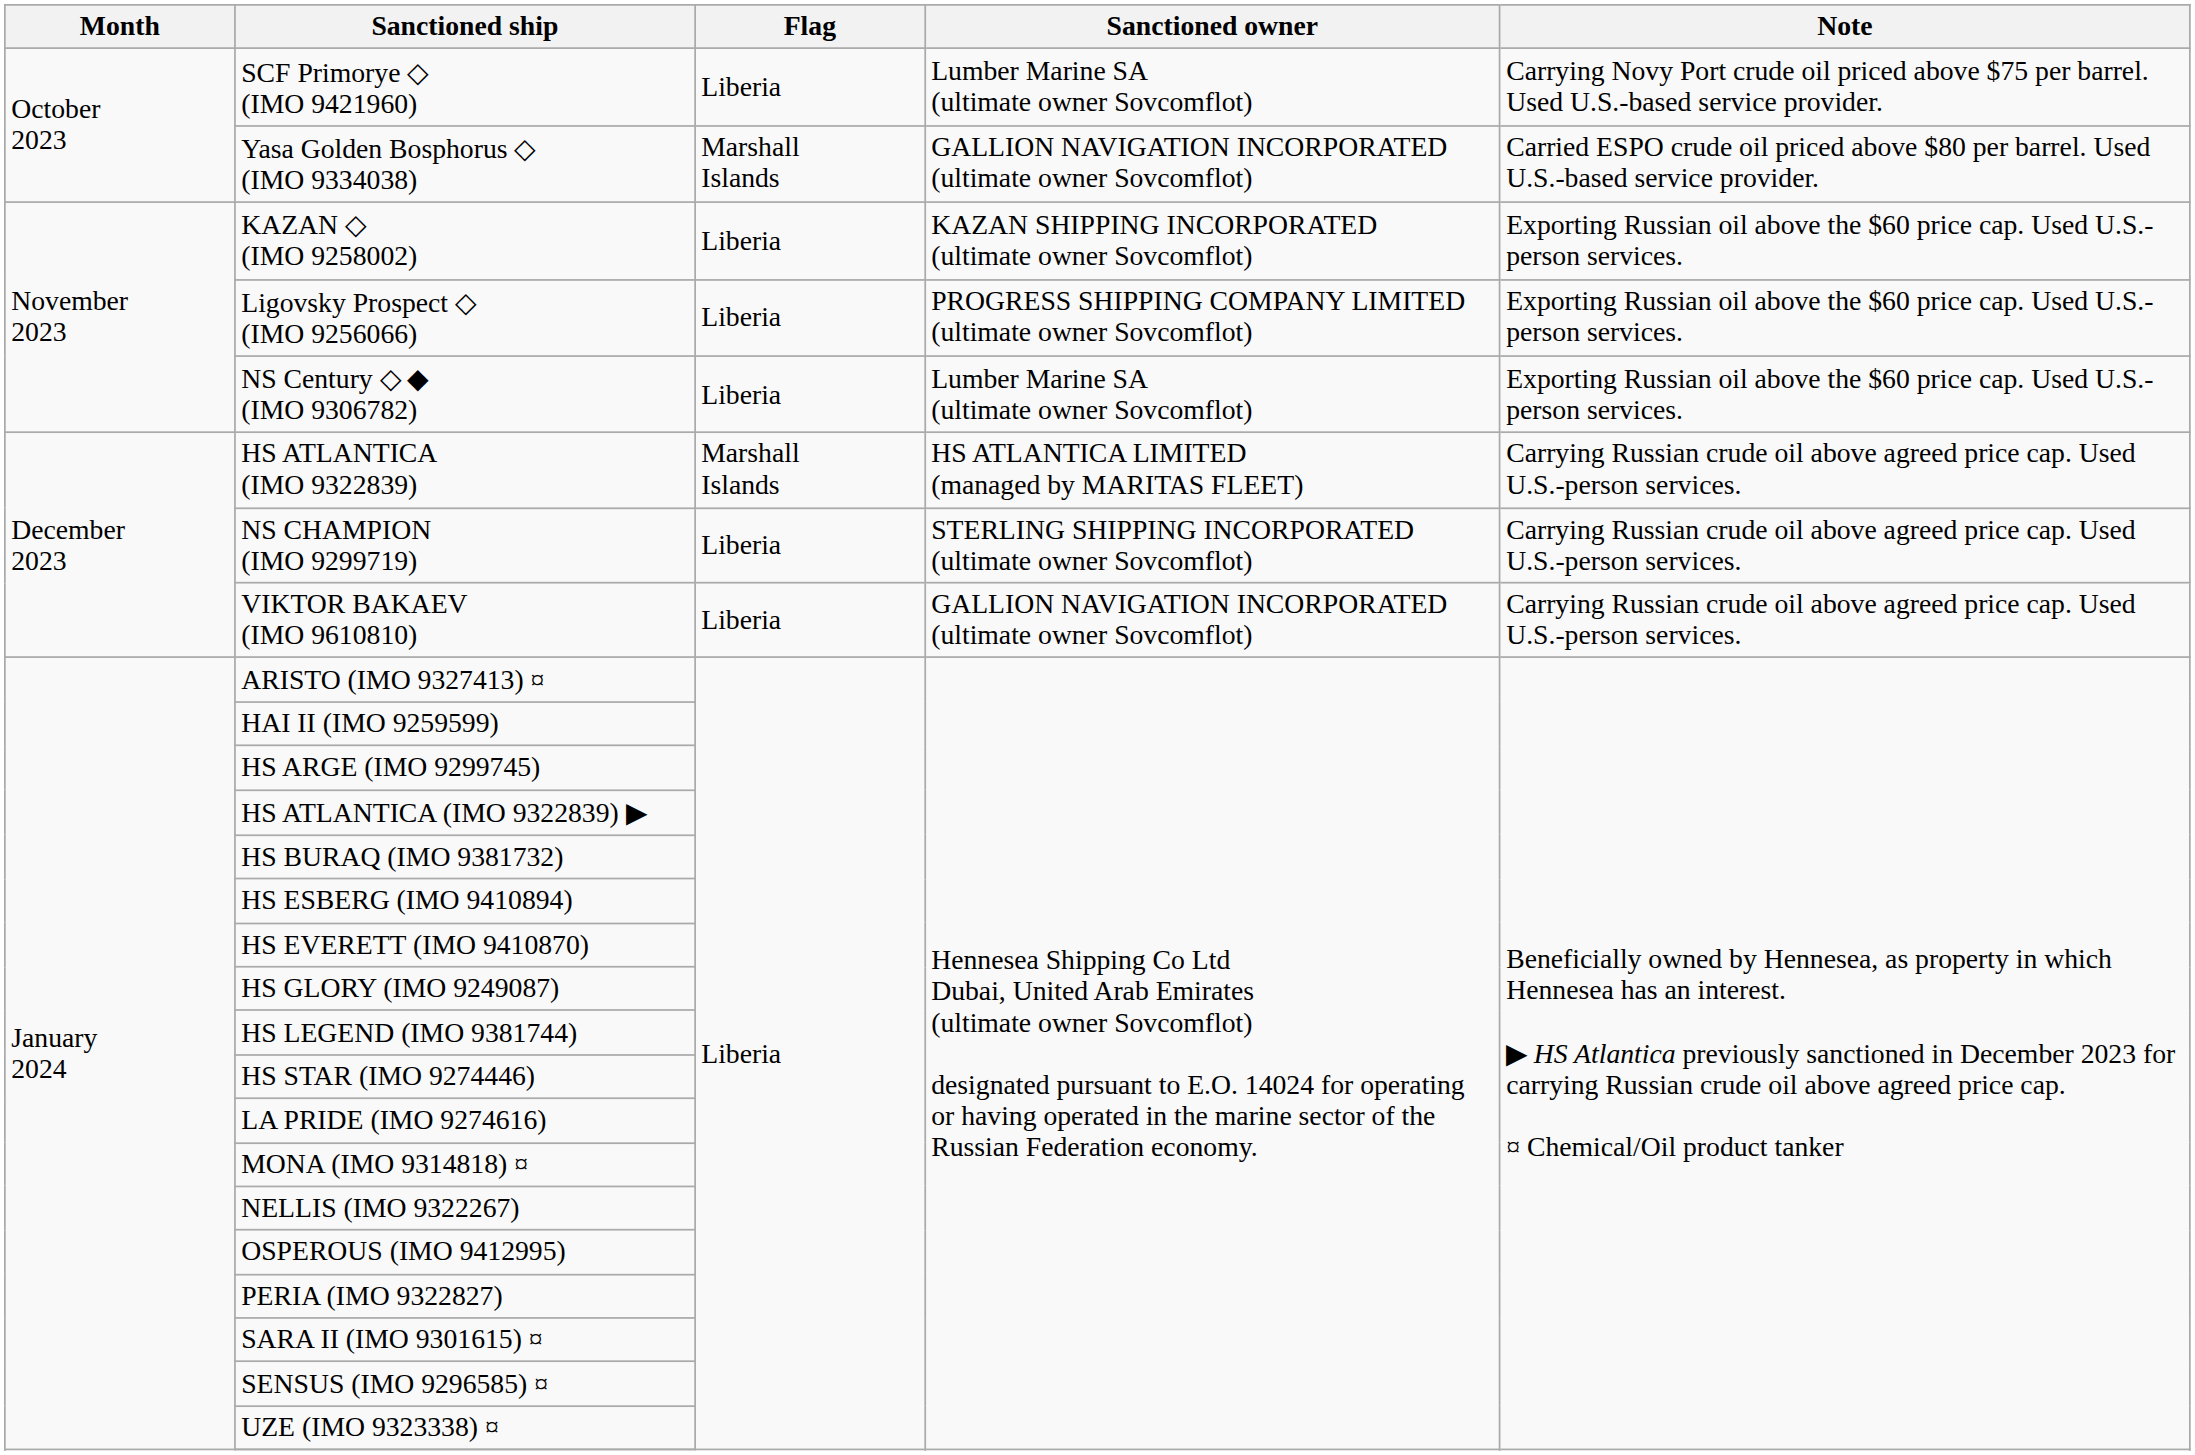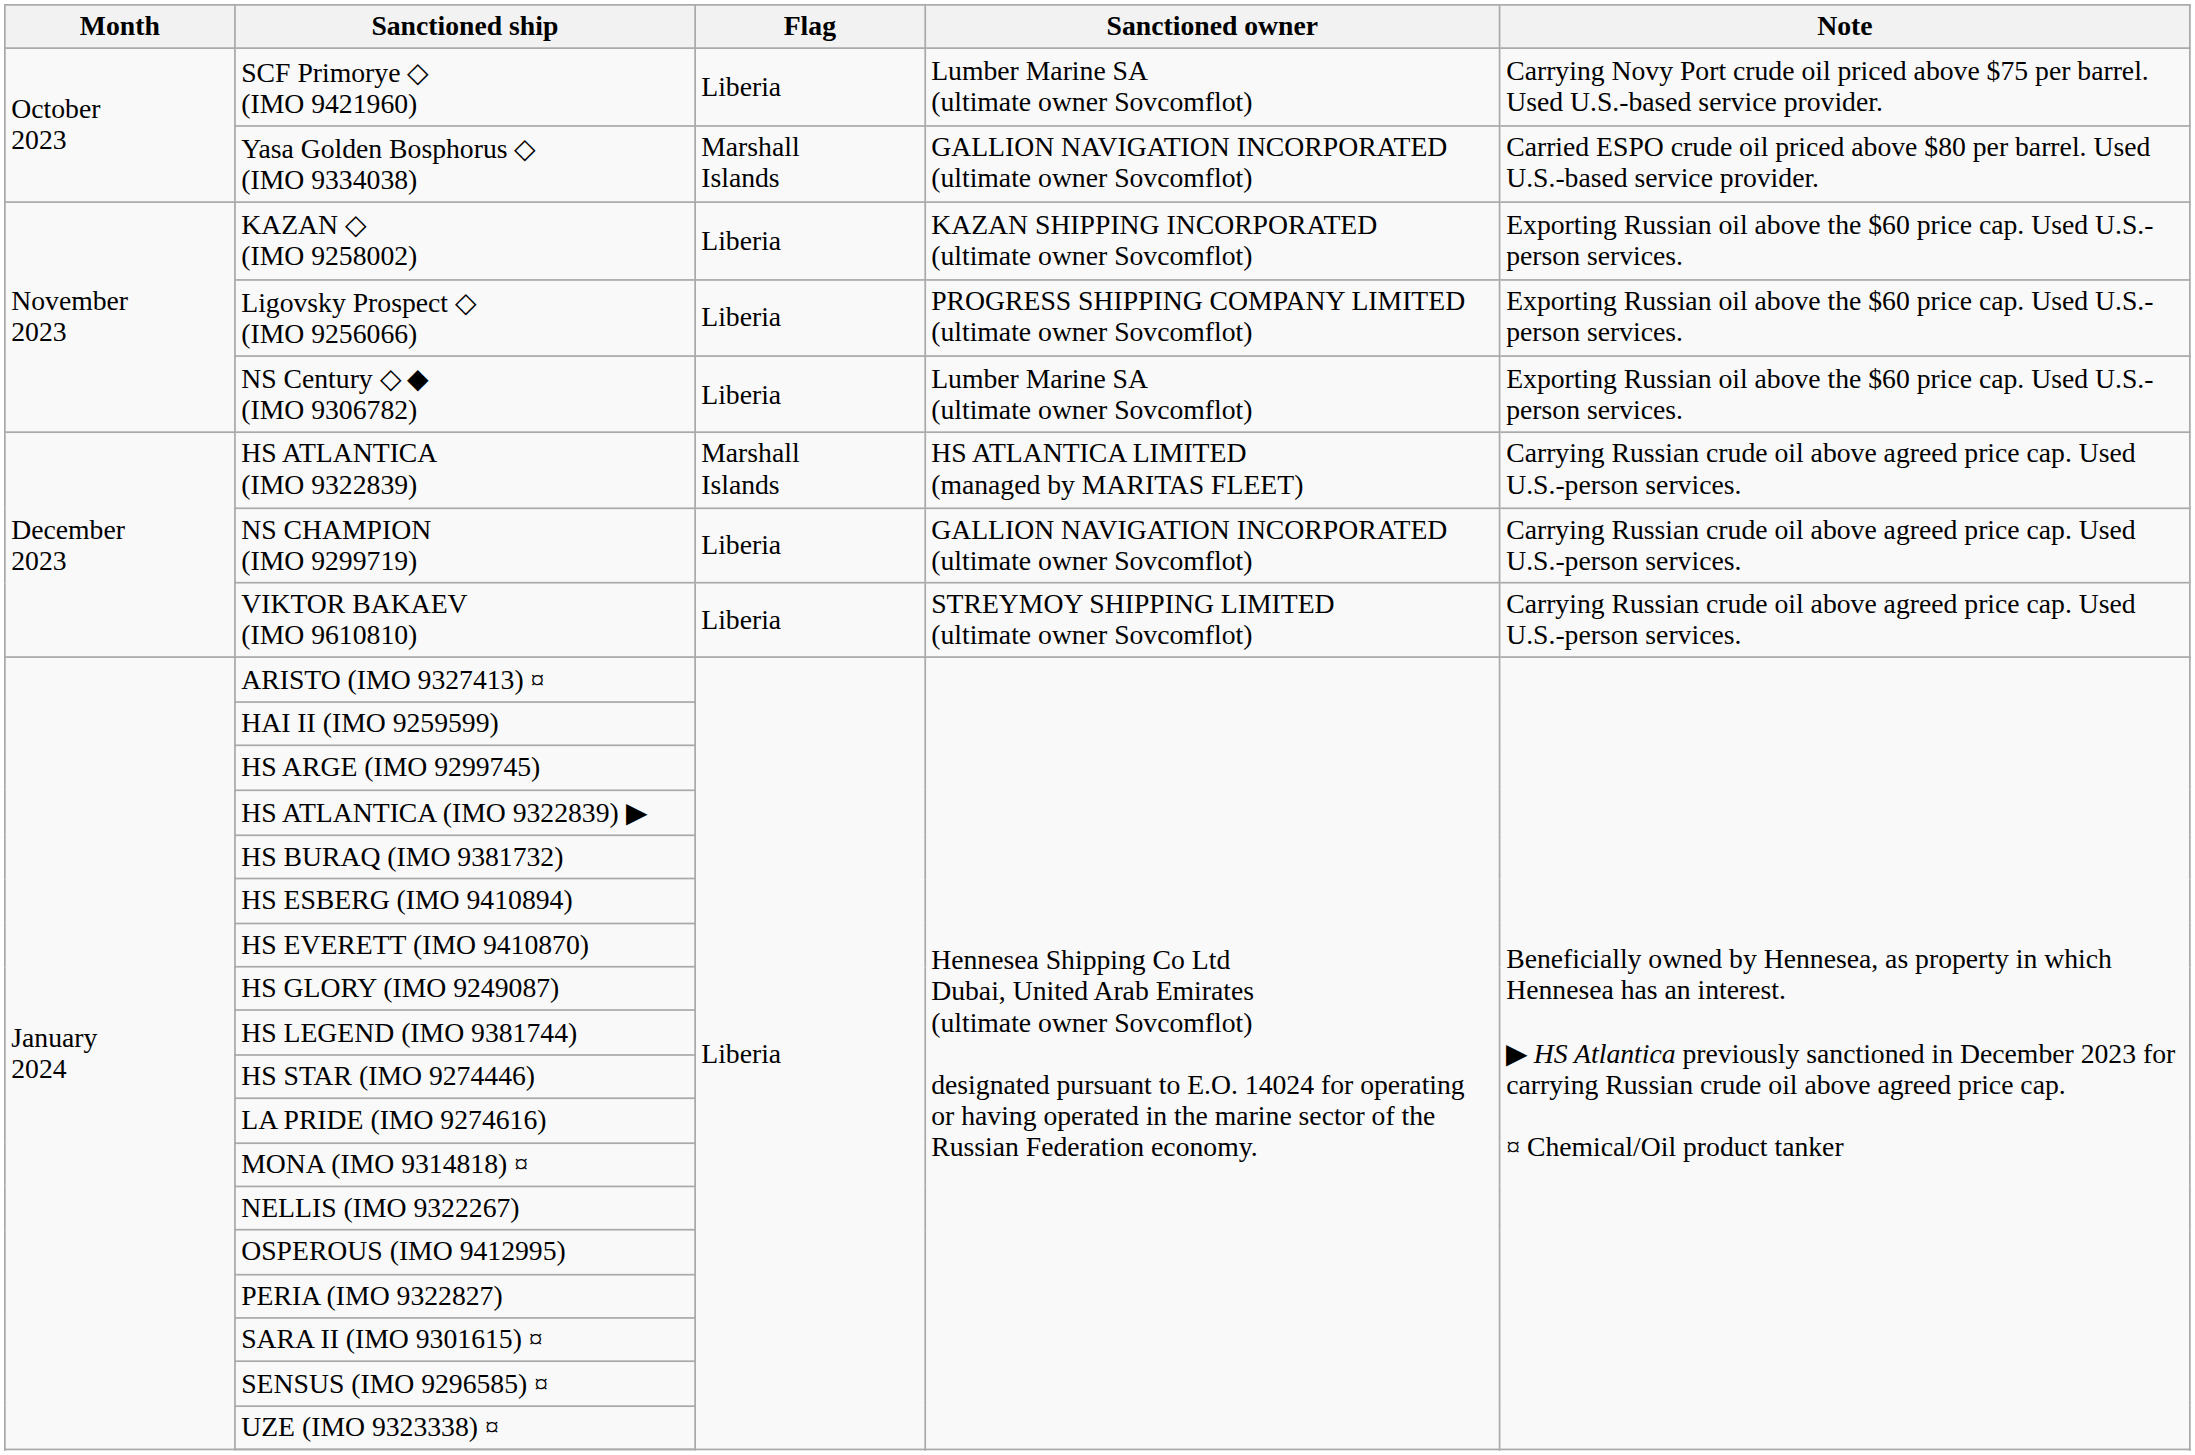NS CHAMPION (IMO 9299719) | Sanctioned owner: STERLING SHIPPING INCORPORATED (ultimate owner Sovcomflot) -> GALLION NAVIGATION INCORPORATED (ultimate owner Sovcomflot)
VIKTOR BAKAEV (IMO 9610810) | Sanctioned owner: GALLION NAVIGATION INCORPORATED (ultimate owner Sovcomflot) -> STREYMOY SHIPPING LIMITED (ultimate owner Sovcomflot)
